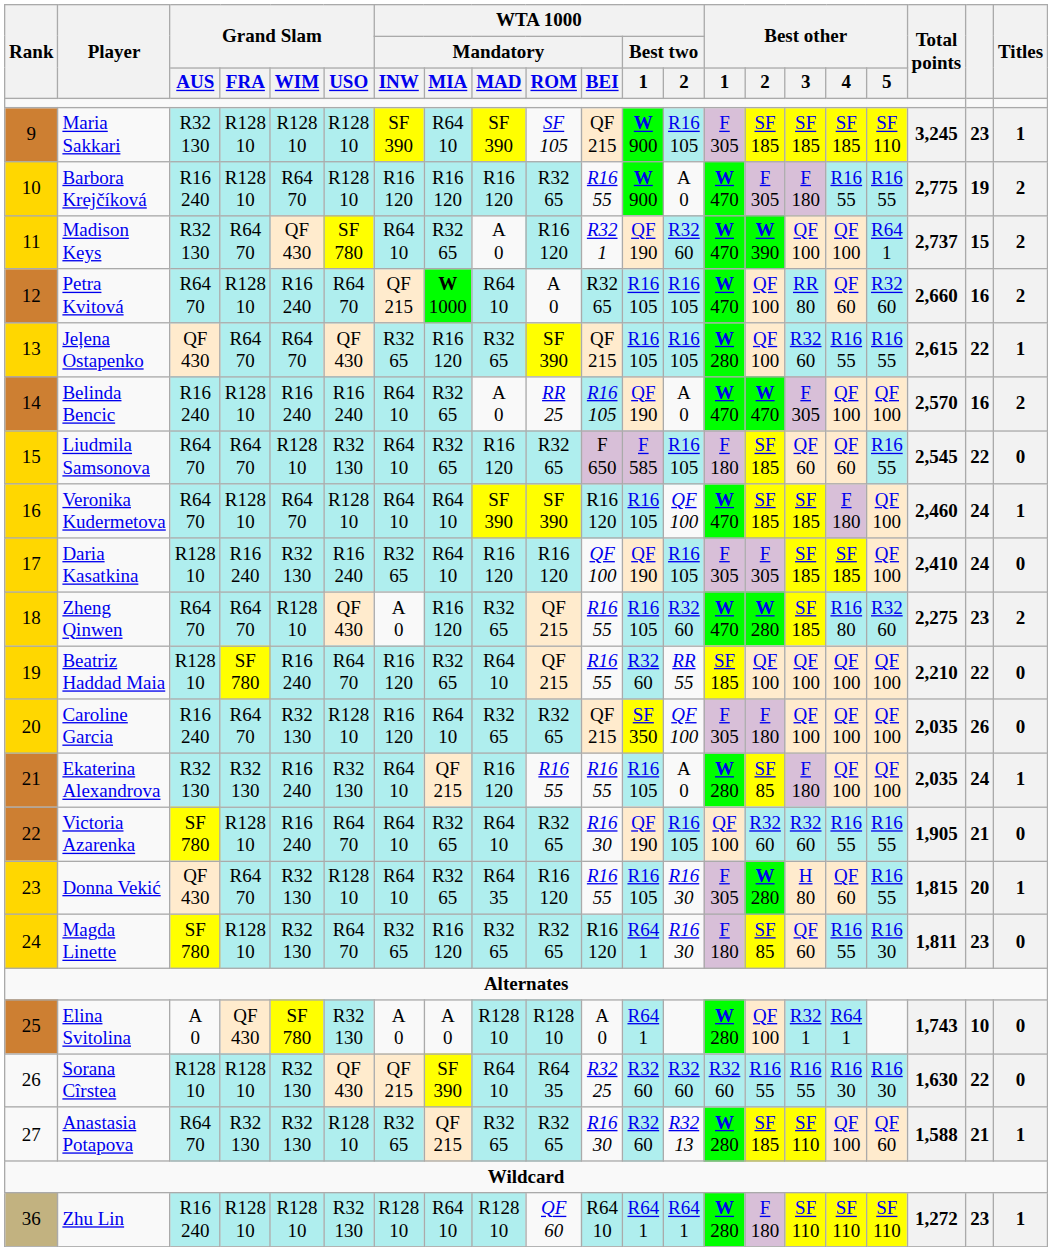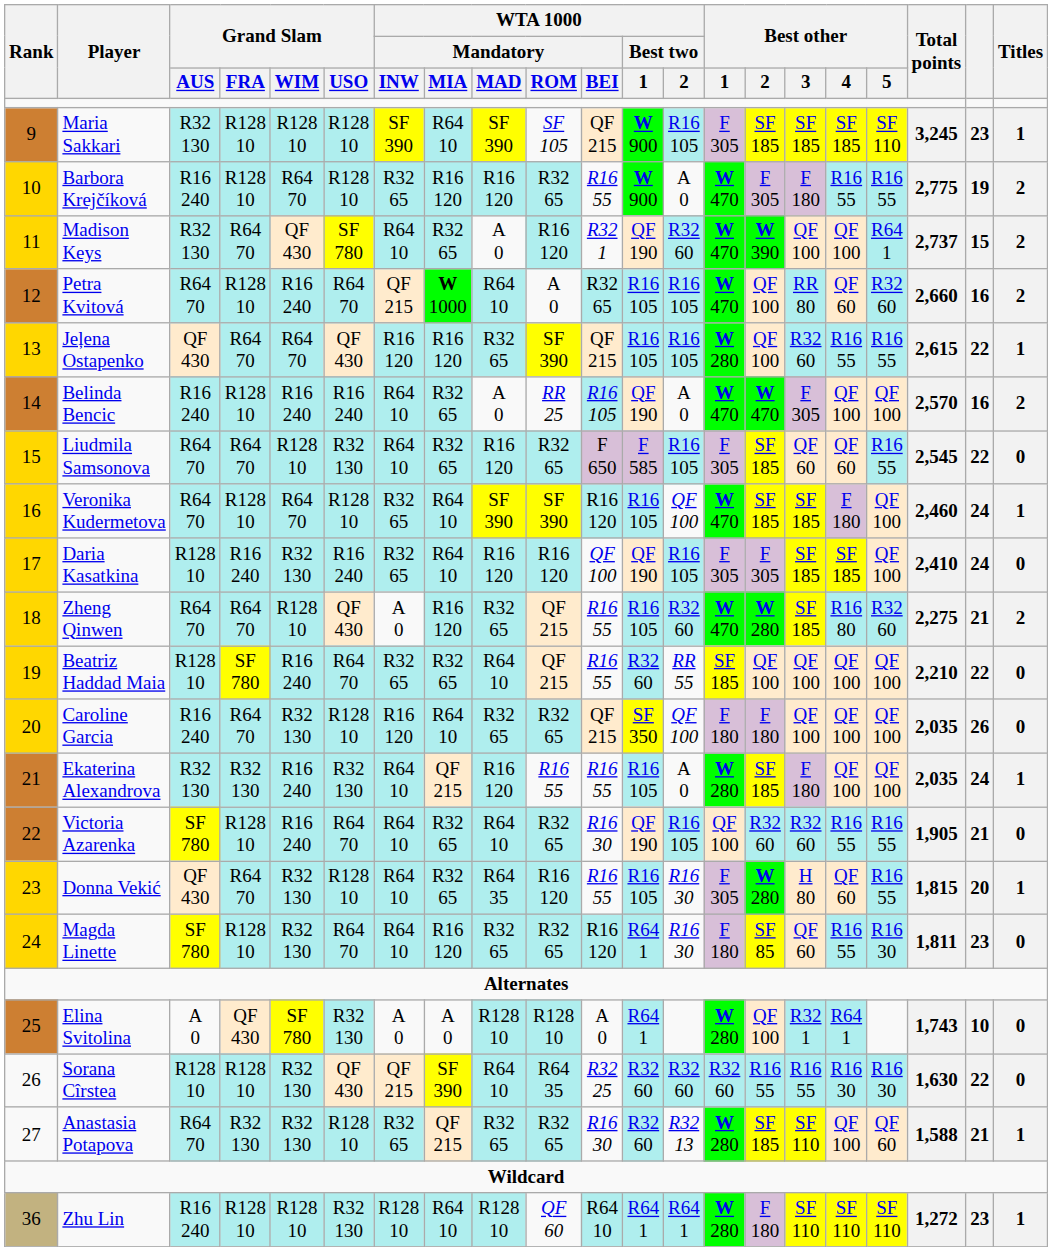Barbora Krejčíková | WTA 1000 / Mandatory / INW: R16 120 -> R32 65
Jeļena Ostapenko | WTA 1000 / Mandatory / INW: R32 65 -> R16 120
Liudmila Samsonova | Best other / 1: F 180 -> F 305
Veronika Kudermetova | WTA 1000 / Mandatory / INW: R64 10 -> R32 65
Zheng Qinwen | column 20: 23 -> 21
Beatriz Haddad Maia | WTA 1000 / Mandatory / INW: R16 120 -> R32 65
Caroline Garcia | Best other / 1: F 305 -> F 180
Ekaterina Alexandrova | Best other / 2: SF 85 -> SF 185
Magda Linette | WTA 1000 / Mandatory / INW: R32 65 -> R64 10
